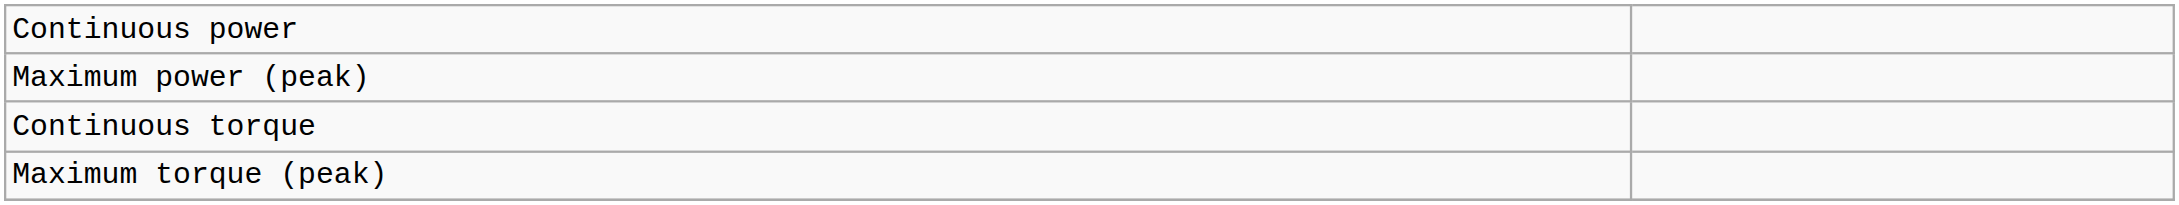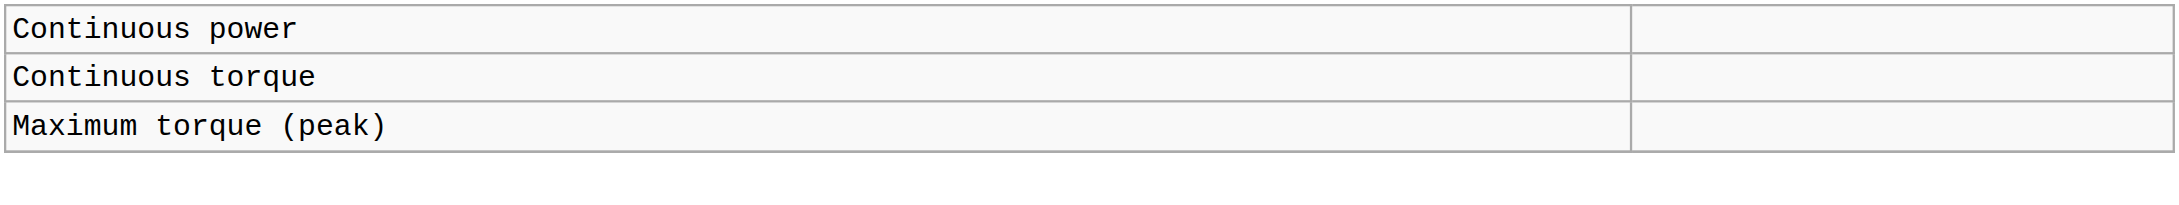- row: Maximum power (peak)
